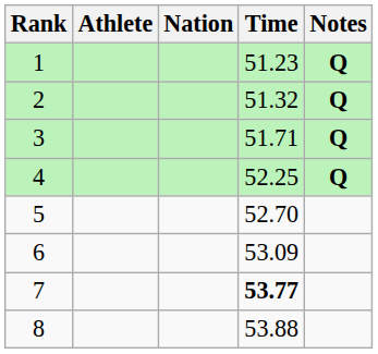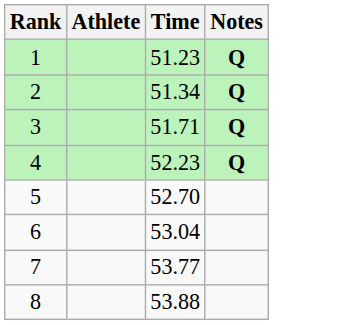- column: Nation
2 | Time: 51.32 -> 51.34
4 | Time: 52.25 -> 52.23
6 | Time: 53.09 -> 53.04
7 | Time: bold -> normal
